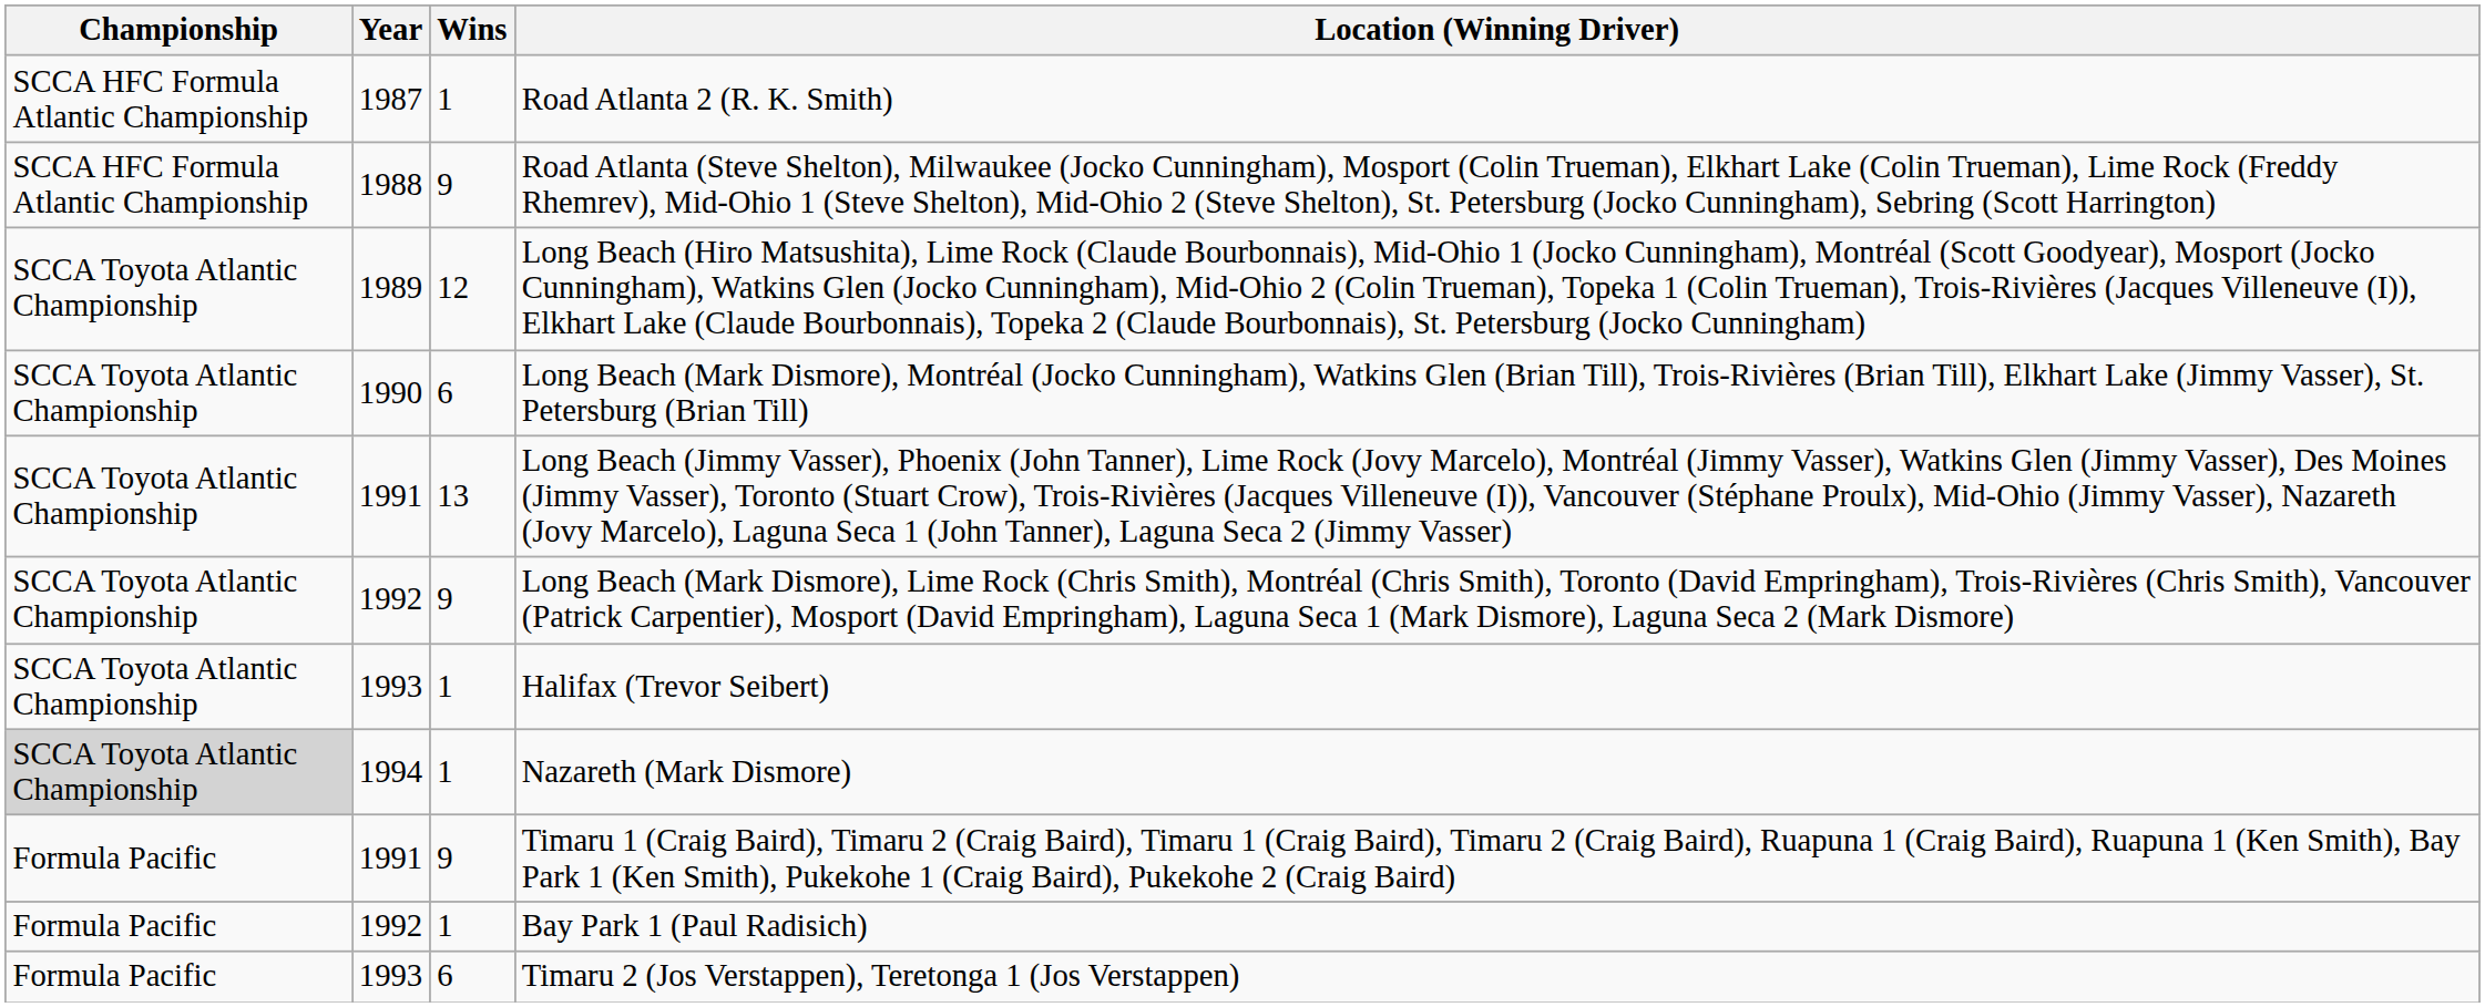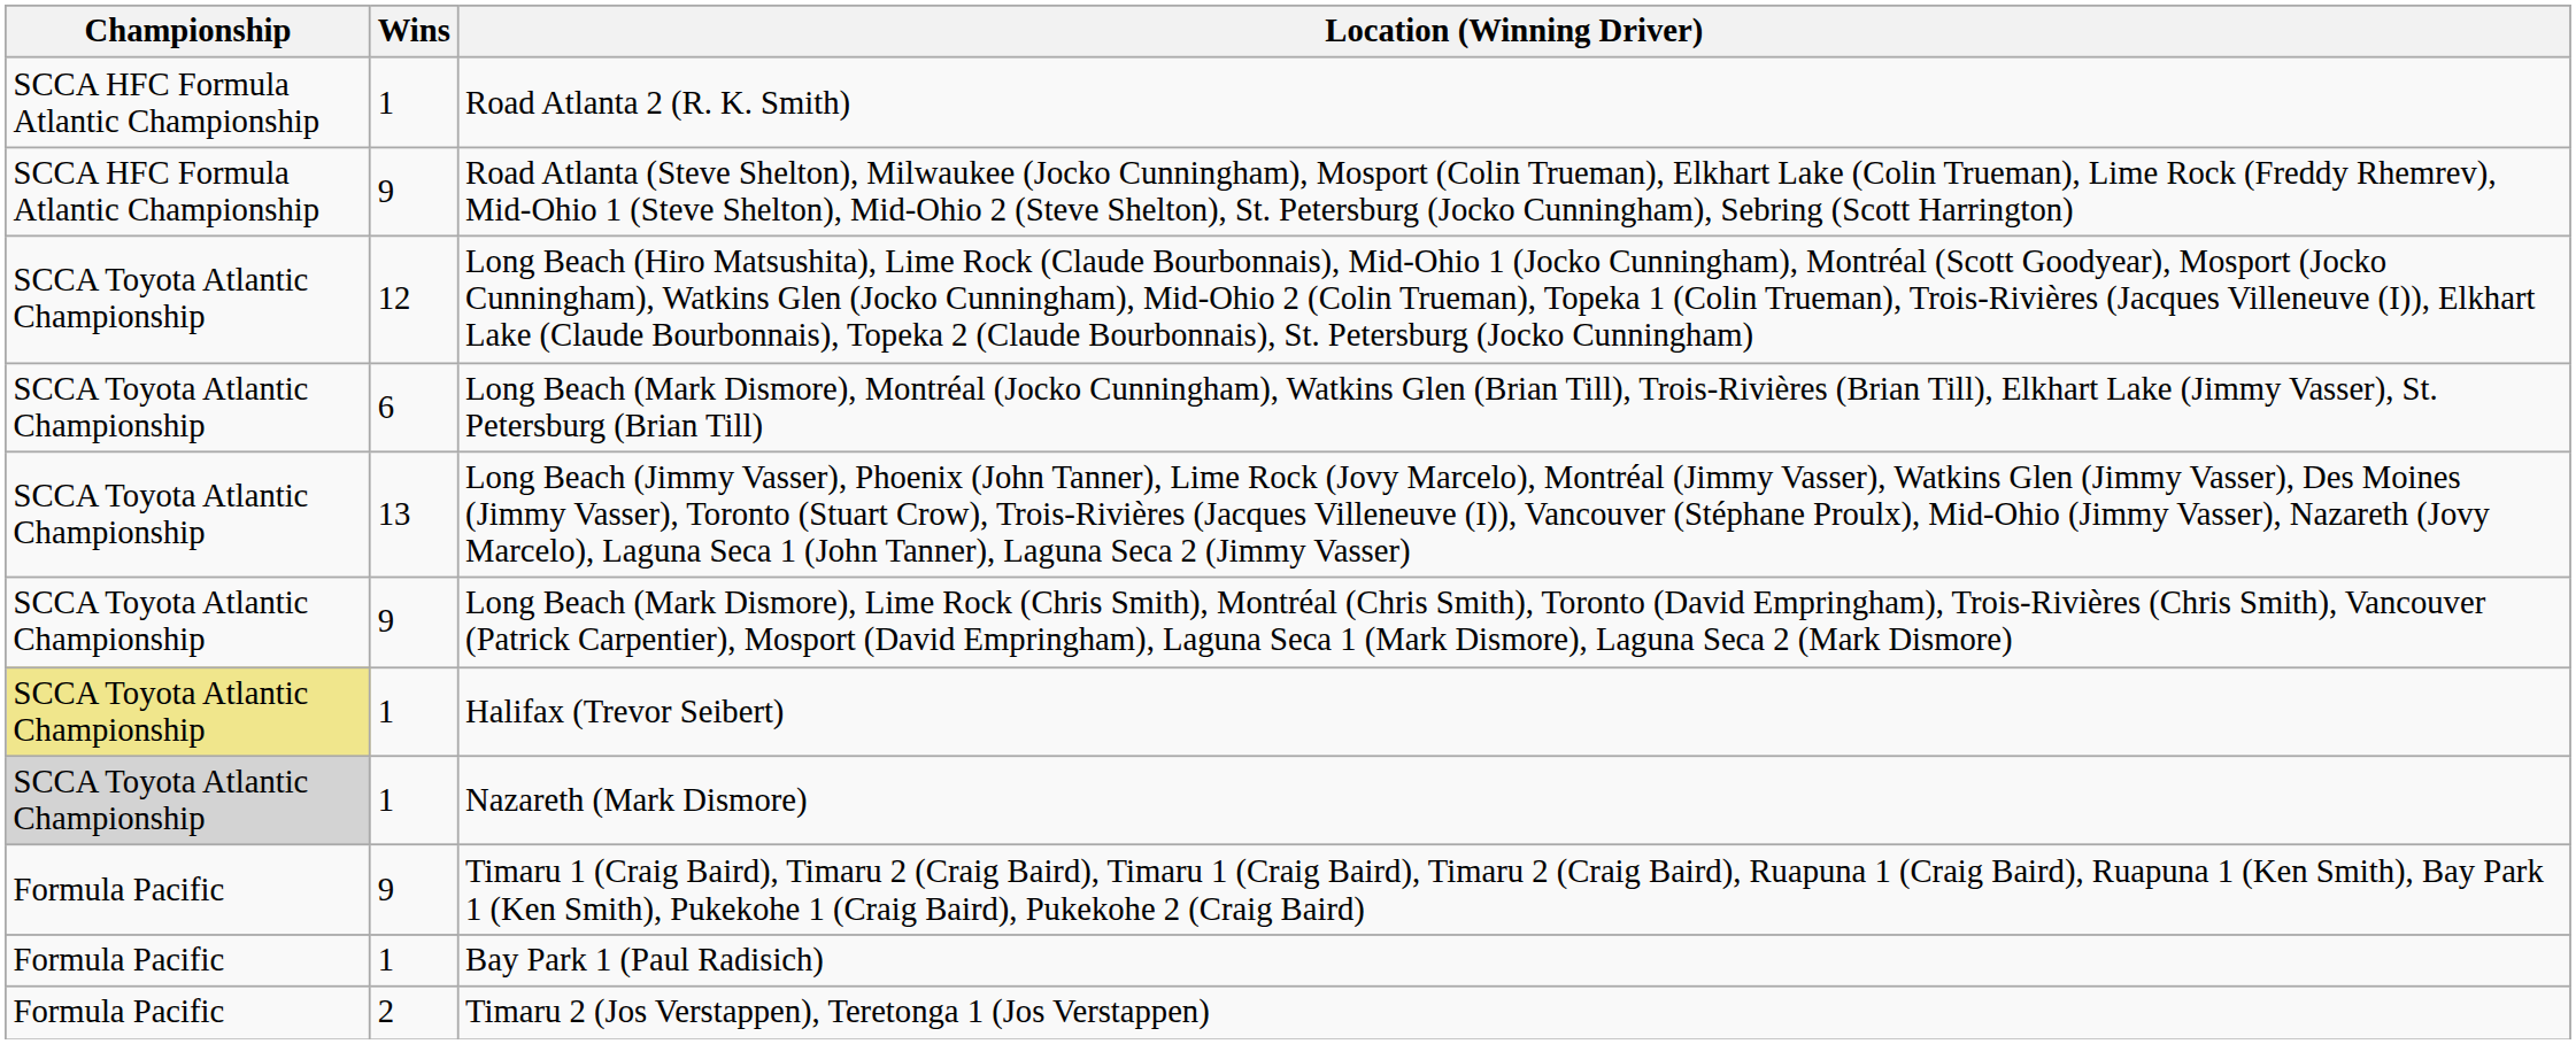- column: Year | 1987 | 1988 | 1989 | 1990 | 1991 | 1992 | 1993 | 1994 | 1991 | 1992 | 1993
Halifax (Trevor Seibert) | Championship: no background -> khaki background
Timaru 2 (Jos Verstappen), Teretonga 1 (Jos Verstappen) | Wins: 6 -> 2
